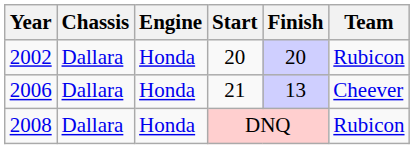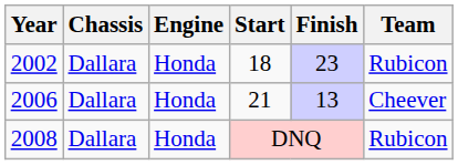2002 | Start: 20 -> 18
2002 | Finish: 20 -> 23
